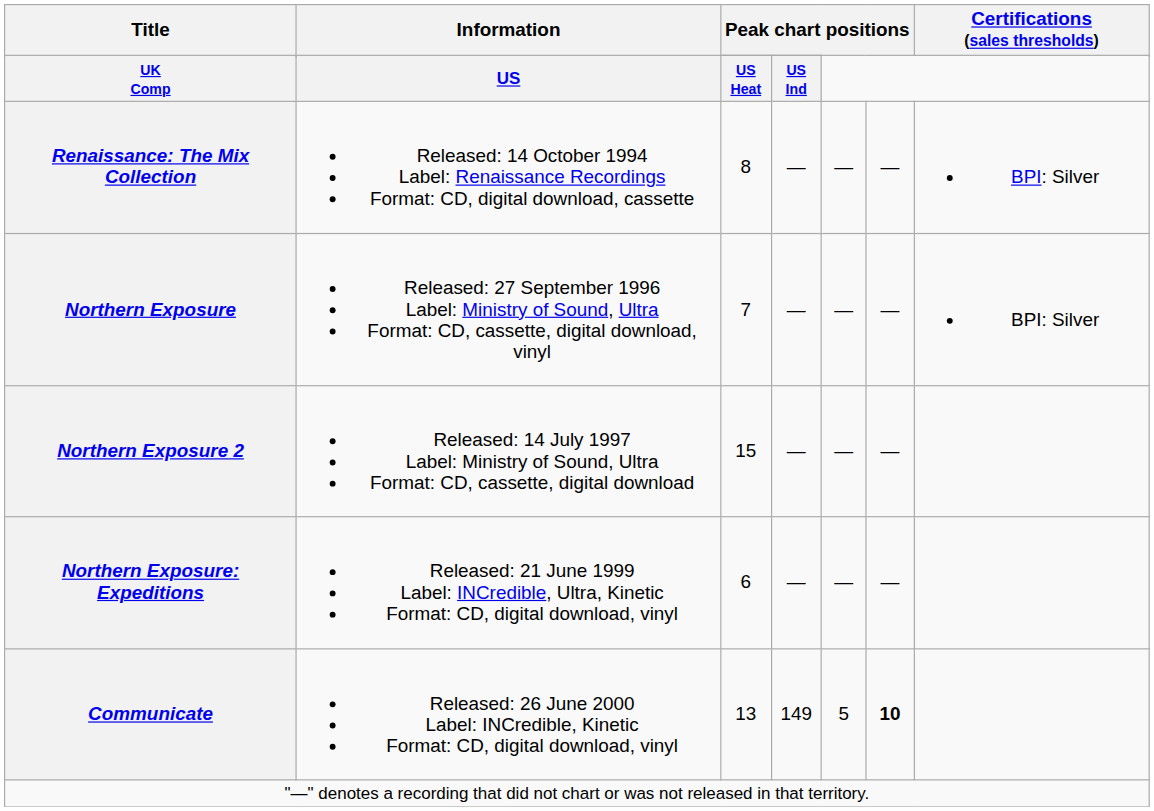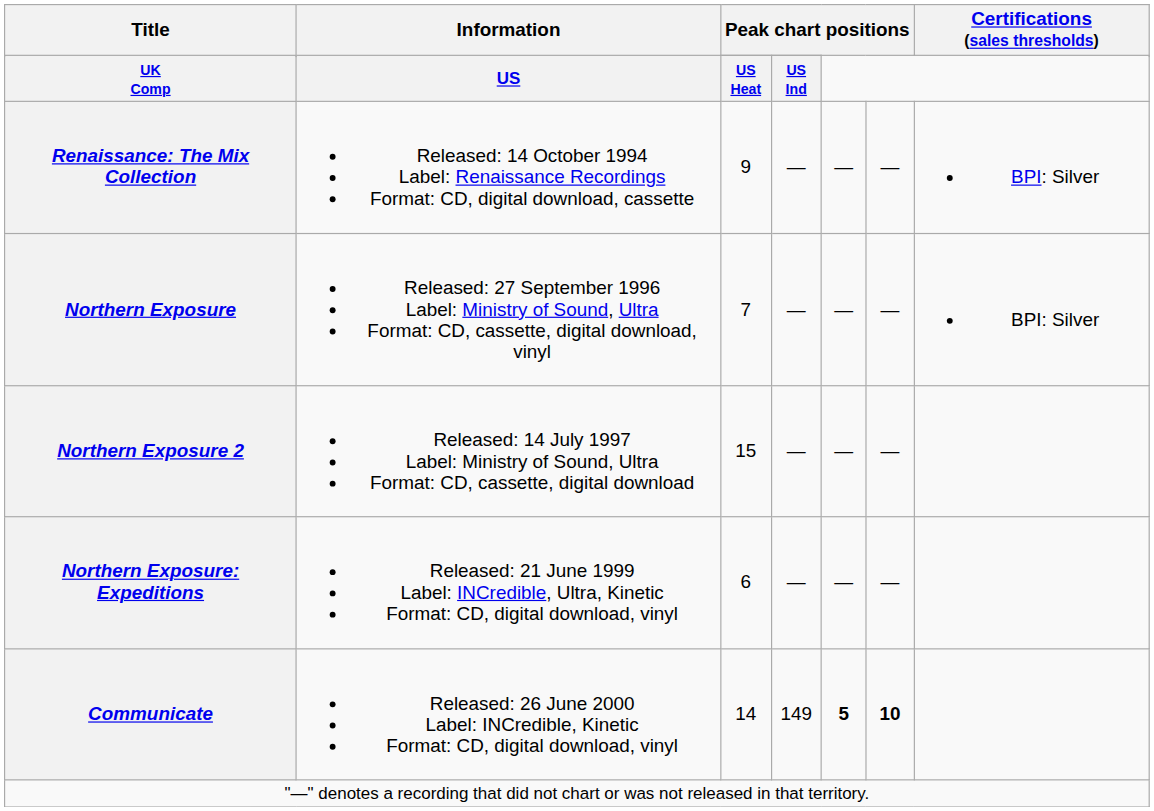Renaissance: The Mix Collection | column 3: 8 -> 9
Communicate | column 3: 13 -> 14
Communicate | column 5: normal -> bold
